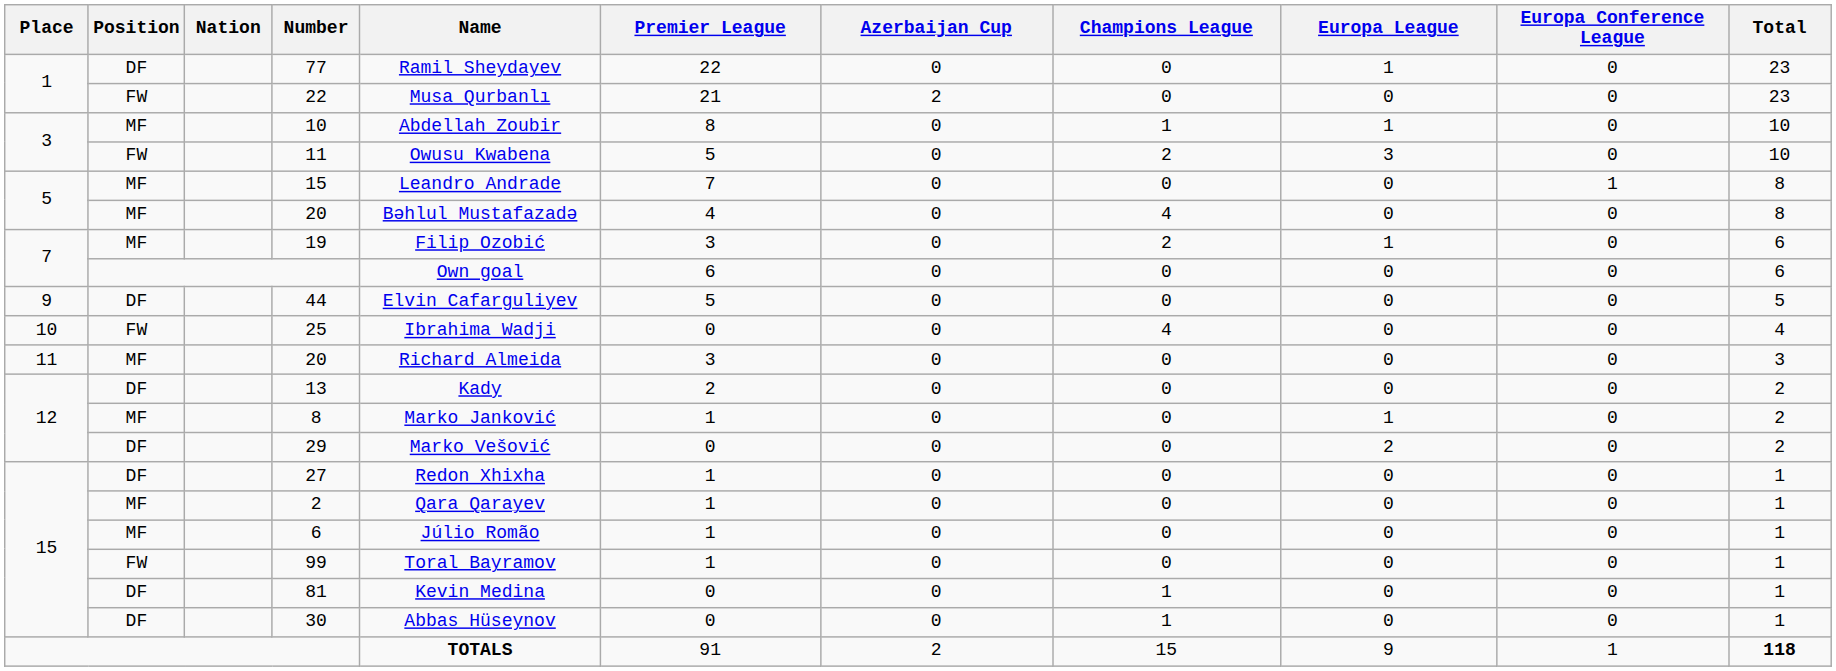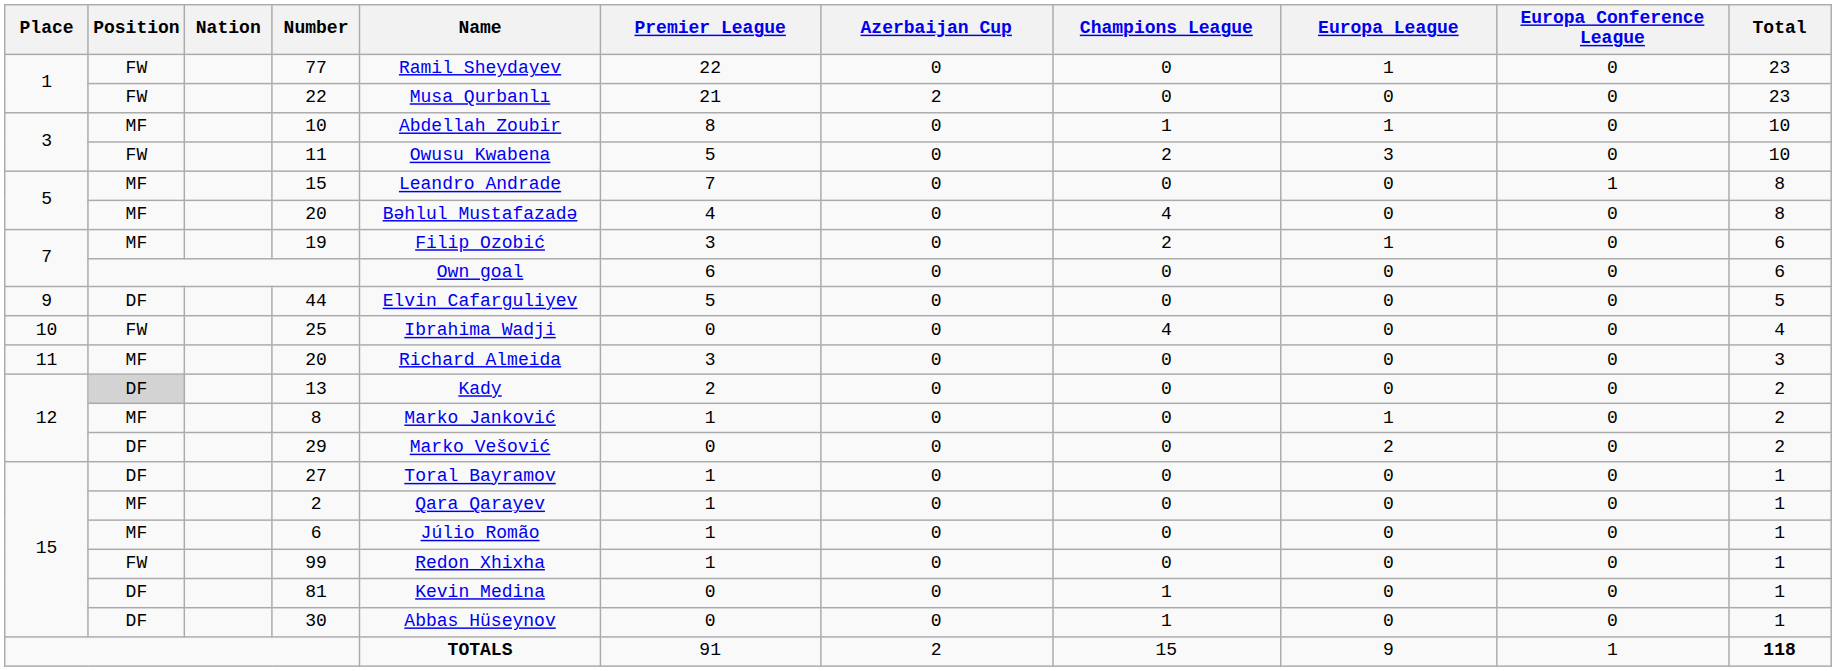77 | Position: DF -> FW
13 | Position: no background -> lightgrey background
27 | Name: Redon Xhixha -> Toral Bayramov
99 | Name: Toral Bayramov -> Redon Xhixha
